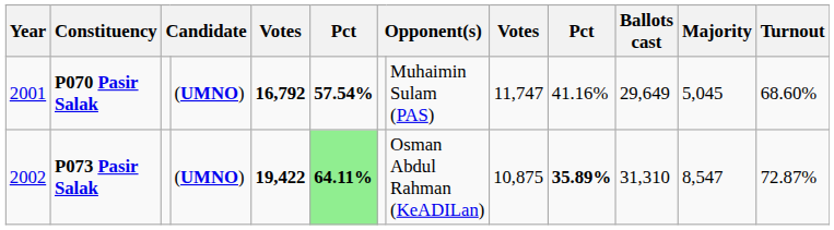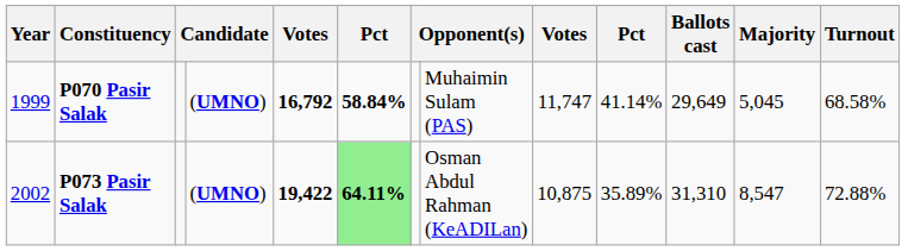P070 Pasir Salak | Year: 2001 -> 1999
P070 Pasir Salak | column 6: 57.54% -> 58.84%
P070 Pasir Salak | column 10: 41.16% -> 41.14%
P070 Pasir Salak | Turnout: 68.60% -> 68.58%
P073 Pasir Salak | column 10: bold -> normal
P073 Pasir Salak | Turnout: 72.87% -> 72.88%
